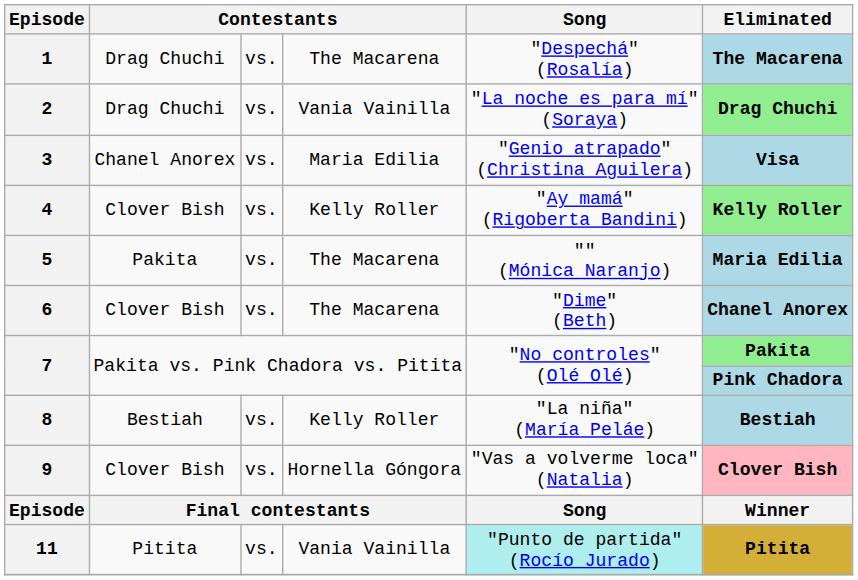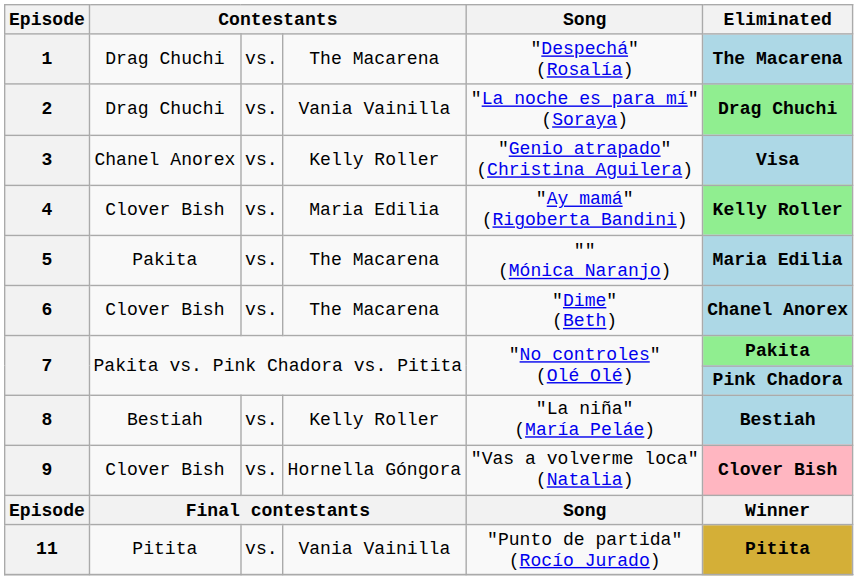3 | column 4: Maria Edilia -> Kelly Roller
4 | column 4: Kelly Roller -> Maria Edilia
11 | Song: paleturquoise background -> no background
